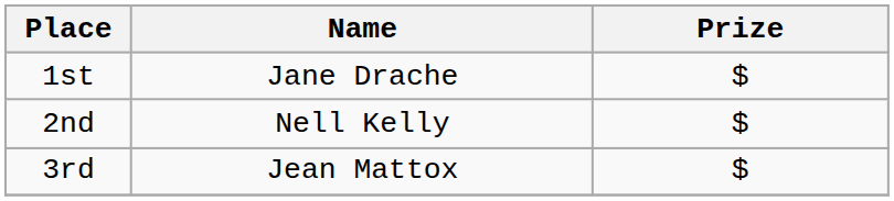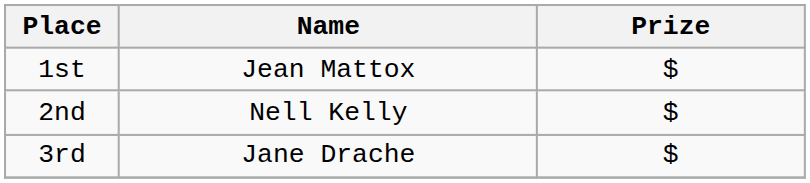1st | Name: Jane Drache -> Jean Mattox
3rd | Name: Jean Mattox -> Jane Drache
